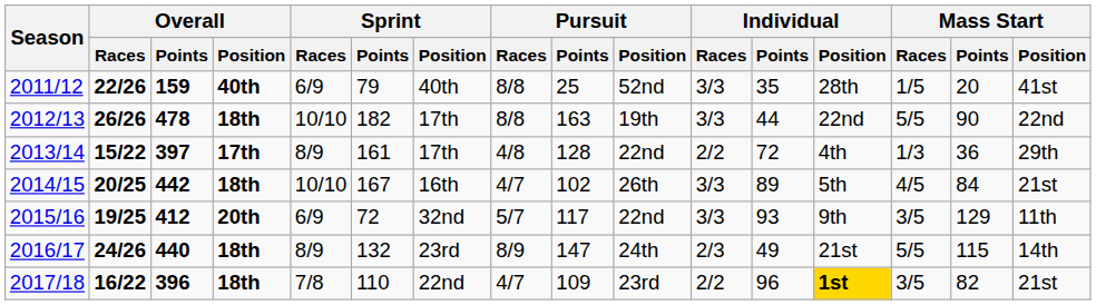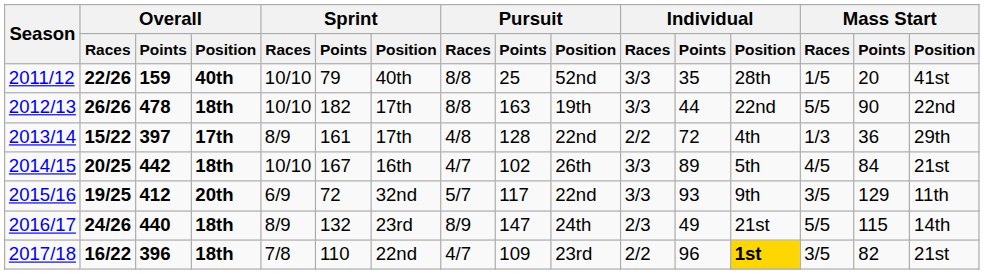2011/12 | Sprint / Races: 6/9 -> 10/10
